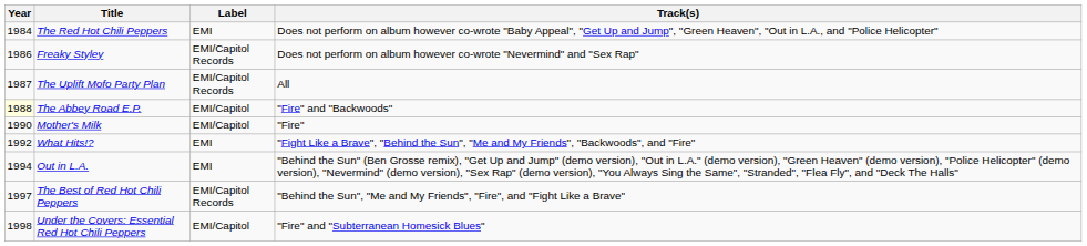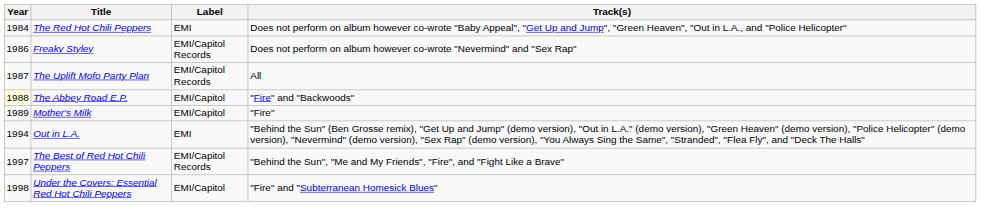Mother's Milk | Year: 1990 -> 1989
- row: 1992 | What Hits!? | EMI | "Fight Like a Brave", "Behind the Sun", "Me and My Friends", "Backwoods", and "Fire"
